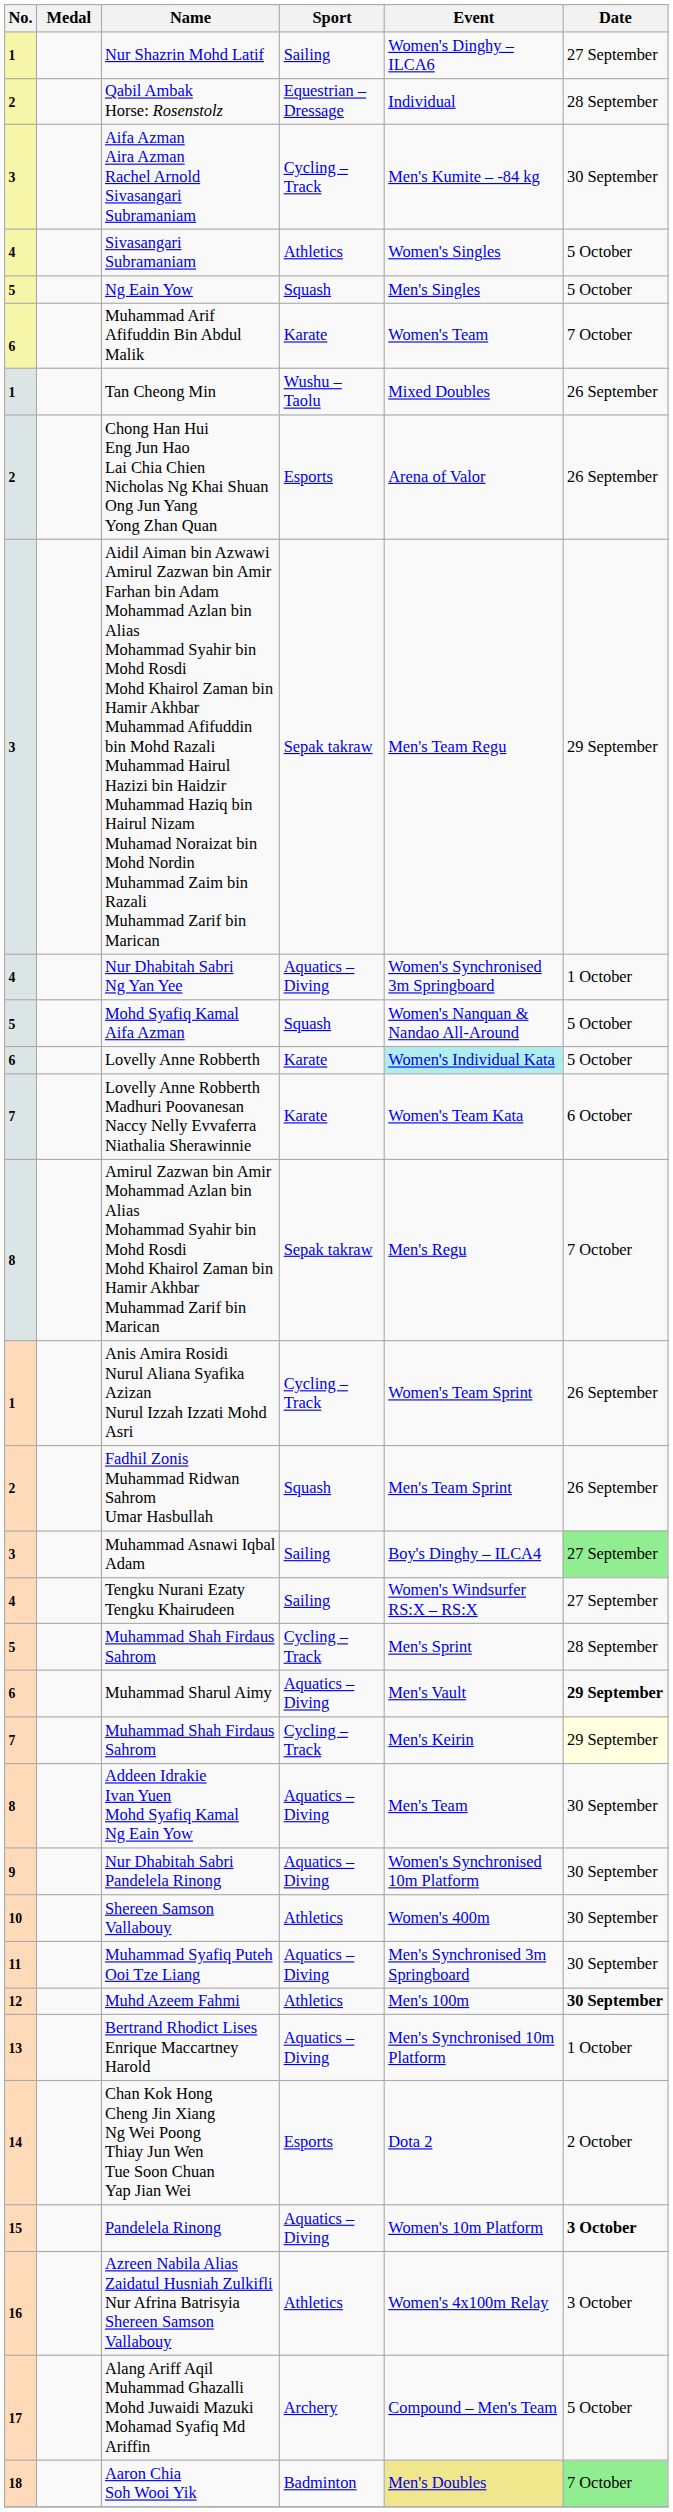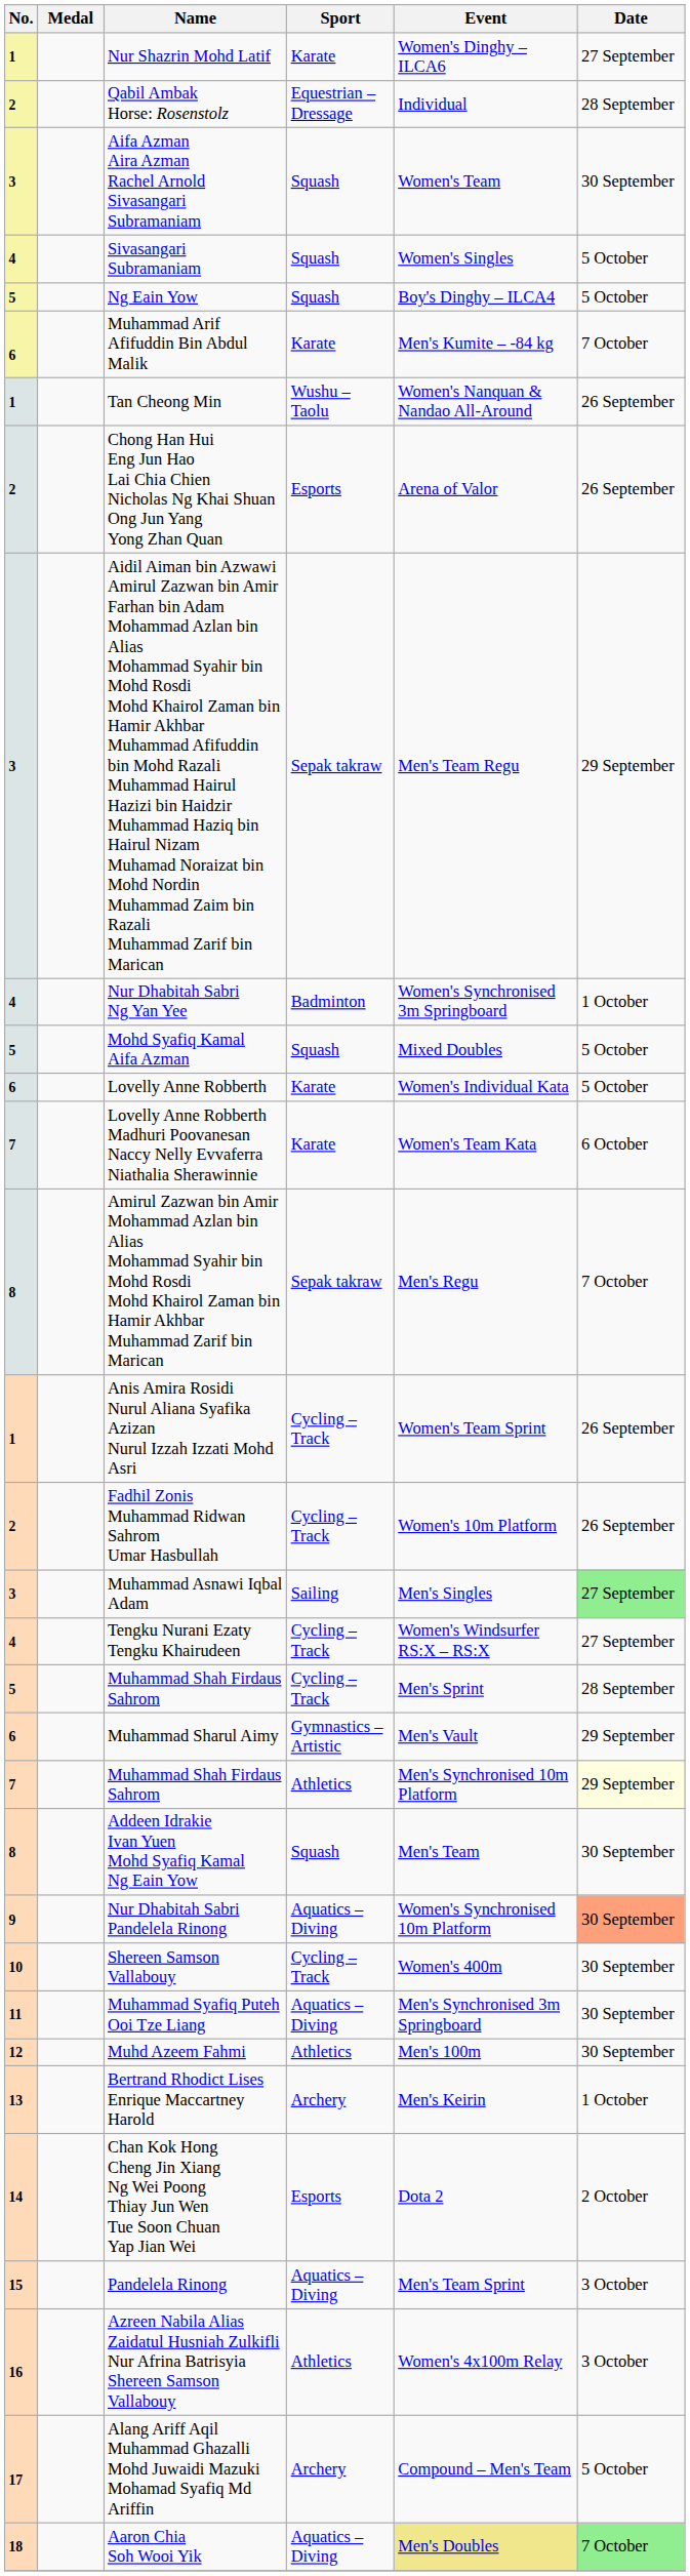Nur Shazrin Mohd Latif | Sport: Sailing -> Karate
Aifa Azman Aira Azman Rachel Arnold Sivasangari Subramaniam | Sport: Cycling – Track -> Squash
Aifa Azman Aira Azman Rachel Arnold Sivasangari Subramaniam | Event: Men's Kumite – -84 kg -> Women's Team
Sivasangari Subramaniam | Sport: Athletics -> Squash
Ng Eain Yow | Event: Men's Singles -> Boy's Dinghy – ILCA4
Muhammad Arif Afifuddin Bin Abdul Malik | Event: Women's Team -> Men's Kumite – -84 kg
Tan Cheong Min | Event: Mixed Doubles -> Women's Nanquan & Nandao All-Around
Nur Dhabitah Sabri Ng Yan Yee | Sport: Aquatics – Diving -> Badminton
Mohd Syafiq Kamal Aifa Azman | Event: Women's Nanquan & Nandao All-Around -> Mixed Doubles
Lovelly Anne Robberth | Event: paleturquoise background -> no background
Fadhil Zonis Muhammad Ridwan Sahrom Umar Hasbullah | Sport: Squash -> Cycling – Track
Fadhil Zonis Muhammad Ridwan Sahrom Umar Hasbullah | Event: Men's Team Sprint -> Women's 10m Platform
Muhammad Asnawi Iqbal Adam | Event: Boy's Dinghy – ILCA4 -> Men's Singles
Tengku Nurani Ezaty Tengku Khairudeen | Sport: Sailing -> Cycling – Track
Muhammad Sharul Aimy | Sport: Aquatics – Diving -> Gymnastics – Artistic
Muhammad Sharul Aimy | Date: bold -> normal
7 / Muhammad Shah Firdaus Sahrom | Sport: Cycling – Track -> Athletics
7 / Muhammad Shah Firdaus Sahrom | Event: Men's Keirin -> Men's Synchronised 10m Platform
Addeen Idrakie Ivan Yuen Mohd Syafiq Kamal Ng Eain Yow | Sport: Aquatics – Diving -> Squash
Nur Dhabitah Sabri Pandelela Rinong | Date: no background -> lightsalmon background
Shereen Samson Vallabouy | Sport: Athletics -> Cycling – Track
Muhd Azeem Fahmi | Date: bold -> normal
Bertrand Rhodict Lises Enrique Maccartney Harold | Sport: Aquatics – Diving -> Archery
Bertrand Rhodict Lises Enrique Maccartney Harold | Event: Men's Synchronised 10m Platform -> Men's Keirin
Pandelela Rinong | Event: Women's 10m Platform -> Men's Team Sprint
Pandelela Rinong | Date: bold -> normal
Aaron Chia Soh Wooi Yik | Sport: Badminton -> Aquatics – Diving
